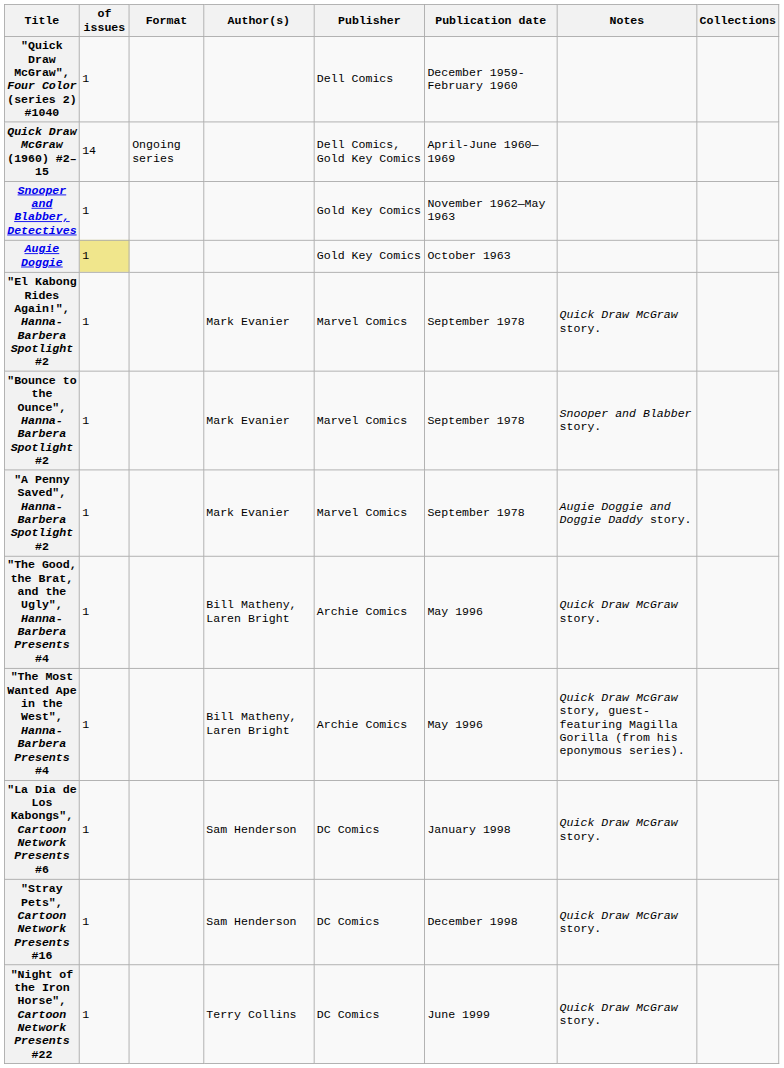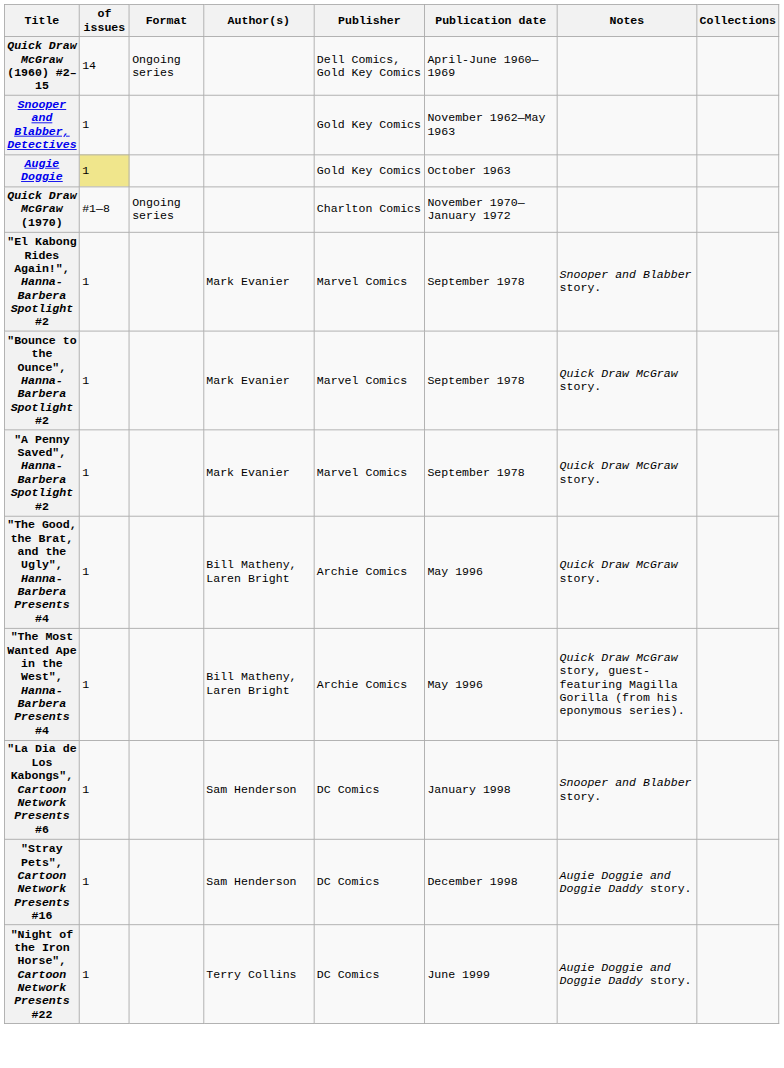- row: "Quick Draw McGraw", Four Color (series 2) #1040 | 1 | Dell Comics | December 1959-February 1960
+ row: Quick Draw McGraw (1970) | #1—8 | Ongoing series | Charlton Comics | November 1970—January 1972
"El Kabong Rides Again!", Hanna-Barbera Spotlight #2 | Notes: Quick Draw McGraw story. -> Snooper and Blabber story.
"Bounce to the Ounce", Hanna-Barbera Spotlight #2 | Notes: Snooper and Blabber story. -> Quick Draw McGraw story.
"A Penny Saved", Hanna-Barbera Spotlight #2 | Notes: Augie Doggie and Doggie Daddy story. -> Quick Draw McGraw story.
"La Dia de Los Kabongs", Cartoon Network Presents #6 | Notes: Quick Draw McGraw story. -> Snooper and Blabber story.
"Stray Pets", Cartoon Network Presents #16 | Notes: Quick Draw McGraw story. -> Augie Doggie and Doggie Daddy story.
"Night of the Iron Horse", Cartoon Network Presents #22 | Notes: Quick Draw McGraw story. -> Augie Doggie and Doggie Daddy story.
